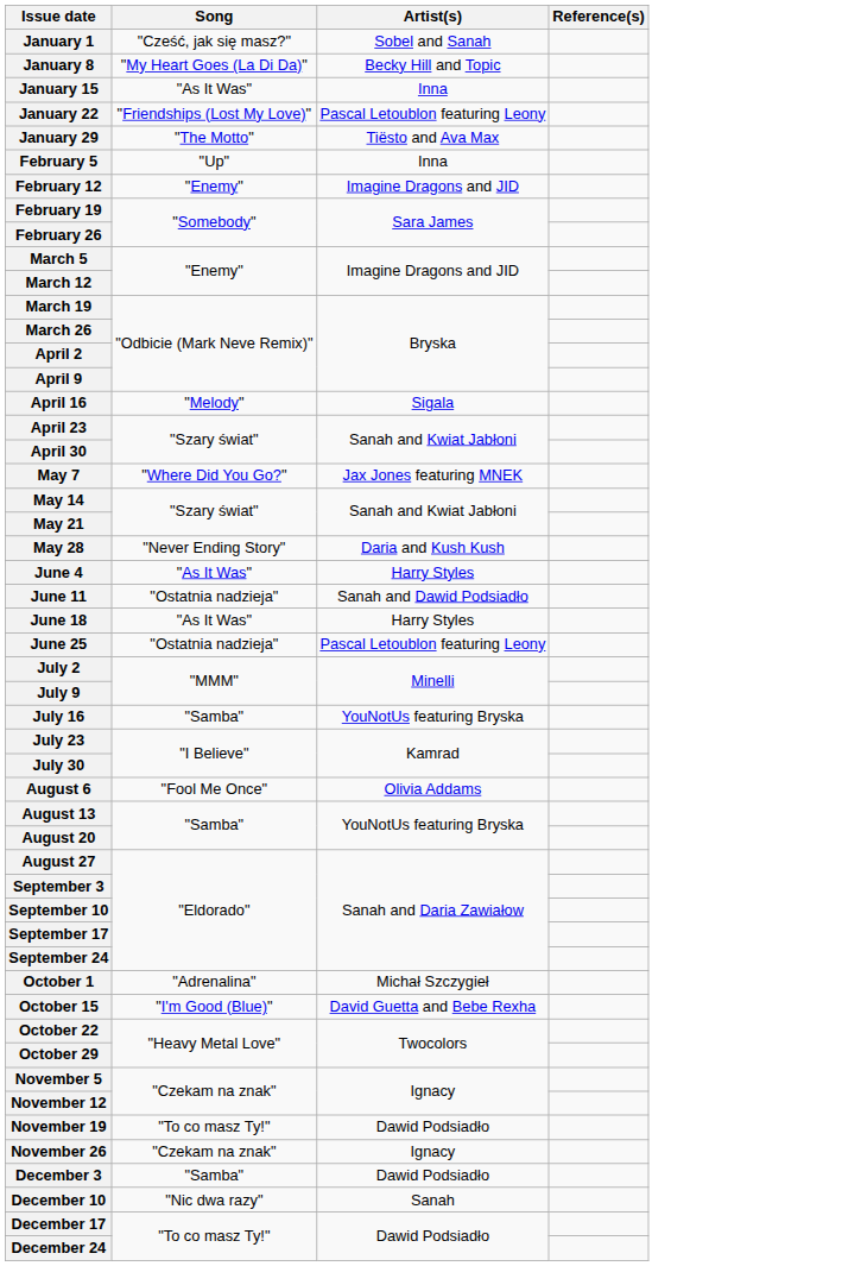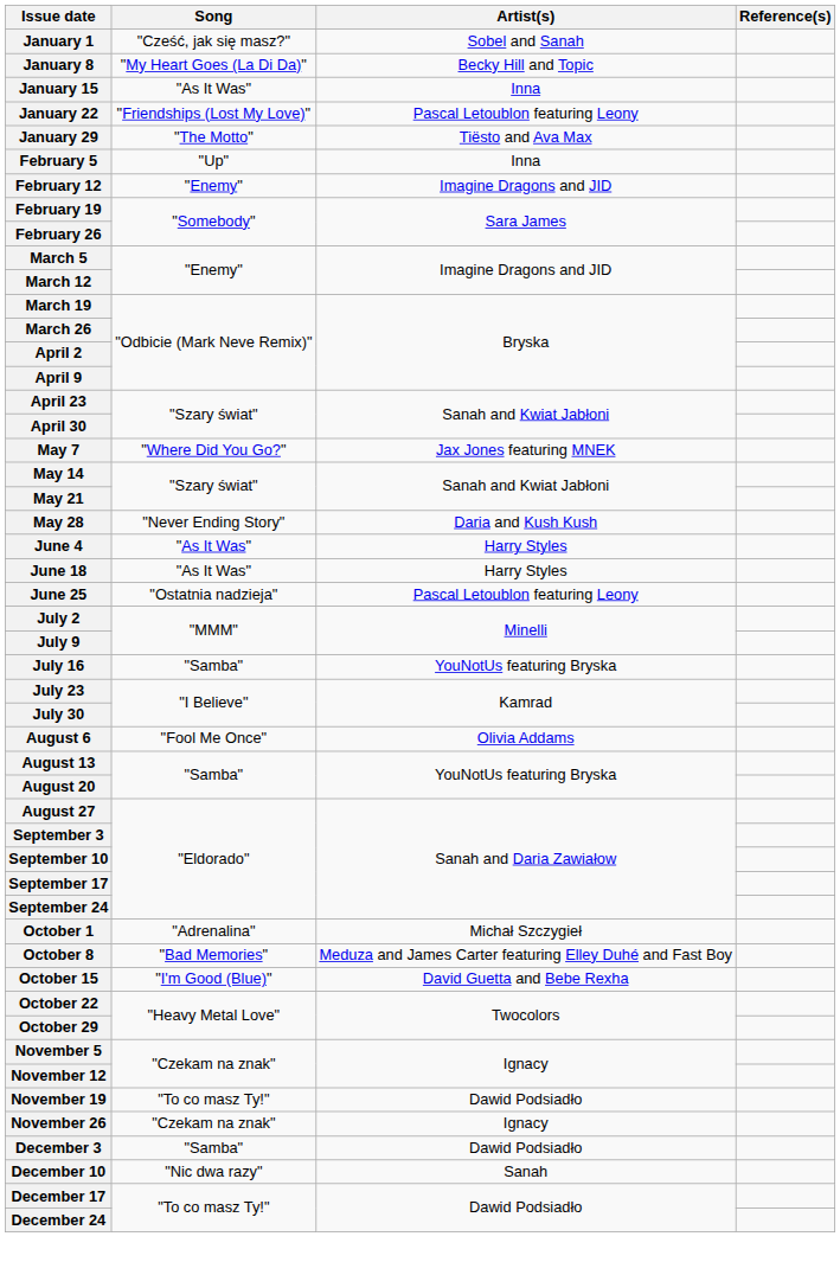- row: April 16 | "Melody" | Sigala
- row: June 11 | "Ostatnia nadzieja" | Sanah and Dawid Podsiadło
+ row: October 8 | "Bad Memories" | Meduza and James Carter featuring Elley Duhé and Fast Boy
